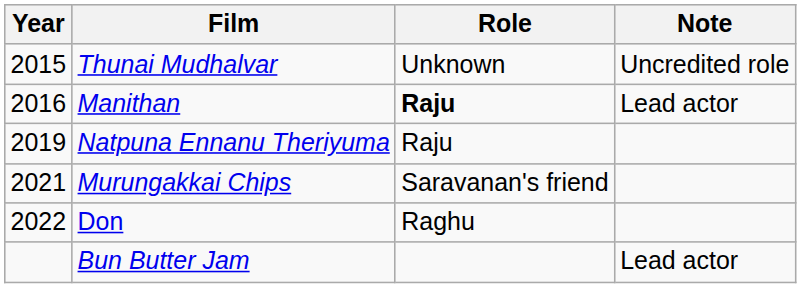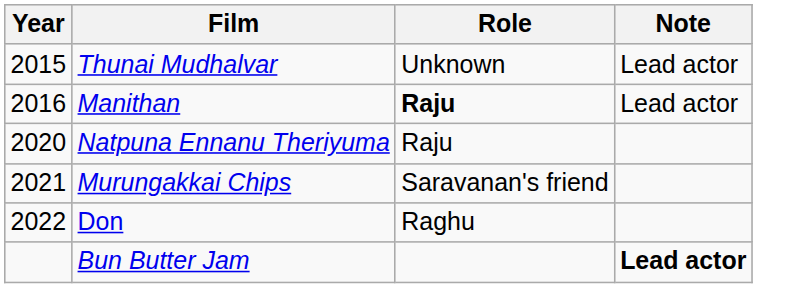Thunai Mudhalvar | Note: Uncredited role -> Lead actor
Natpuna Ennanu Theriyuma | Year: 2019 -> 2020
Bun Butter Jam | Note: normal -> bold
